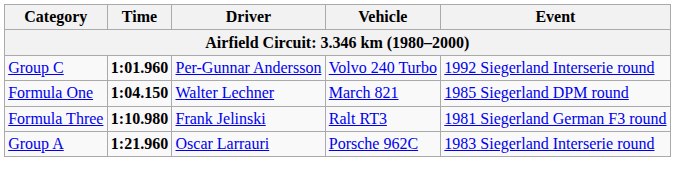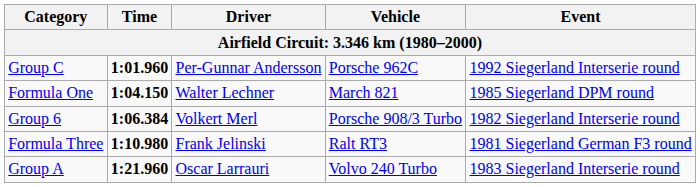Group C | Vehicle: Volvo 240 Turbo -> Porsche 962C
+ row: Group 6 | 1:06.384 | Volkert Merl | Porsche 908/3 Turbo | 1982 Siegerland Interserie round
Group A | Vehicle: Porsche 962C -> Volvo 240 Turbo
